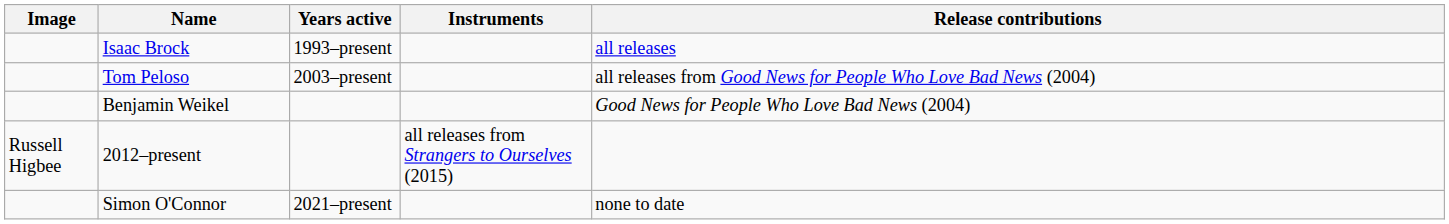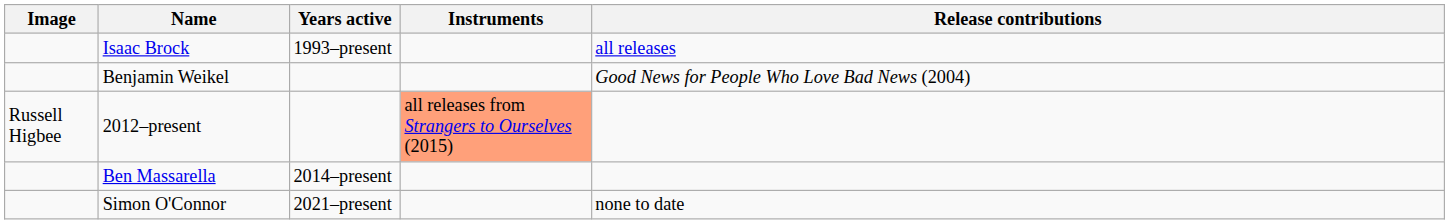- row: Tom Peloso | 2003–present | all releases from Good News for People Who Love Bad News (2004)
2012–present | Instruments: no background -> lightsalmon background
+ row: Ben Massarella | 2014–present
